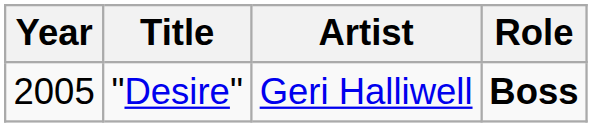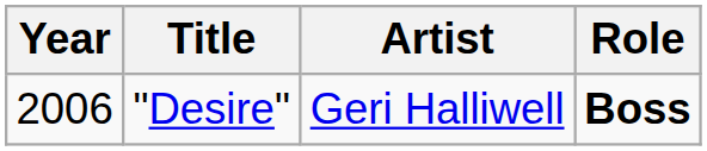"Desire" | Year: 2005 -> 2006
